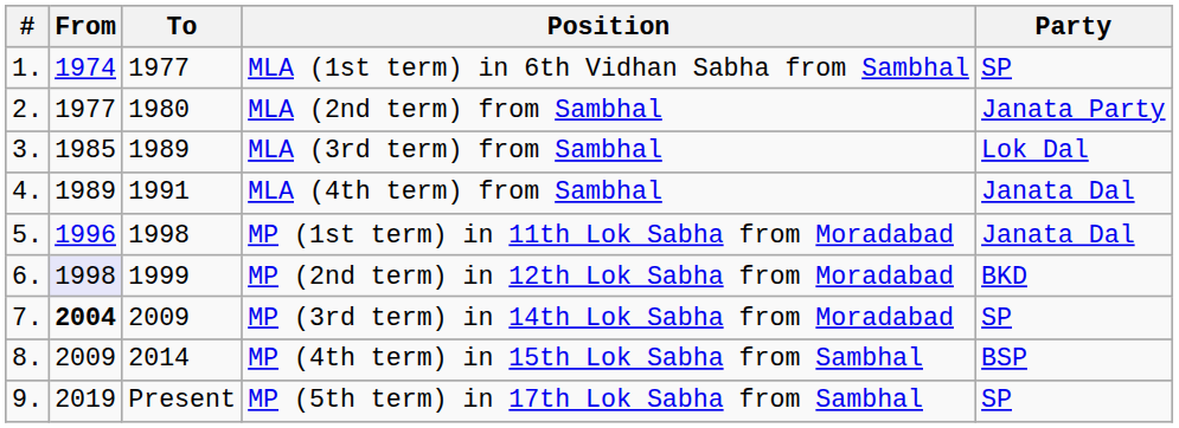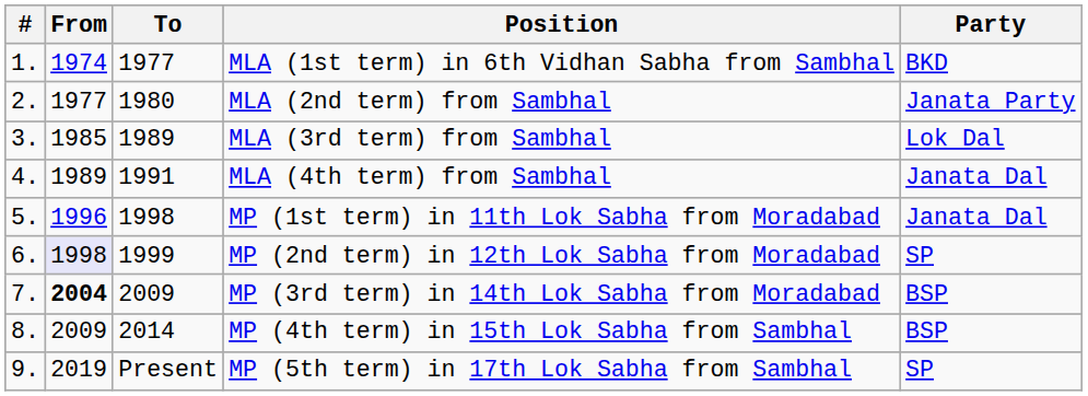MLA (1st term) in 6th Vidhan Sabha from Sambhal | Party: SP -> BKD
MP (2nd term) in 12th Lok Sabha from Moradabad | Party: BKD -> SP
MP (3rd term) in 14th Lok Sabha from Moradabad | Party: SP -> BSP
